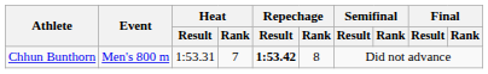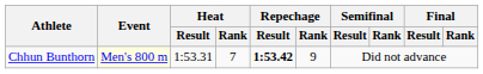Chhun Bunthorn | Event: no background -> lightyellow background
Chhun Bunthorn | Repechage / Rank: 8 -> 9
